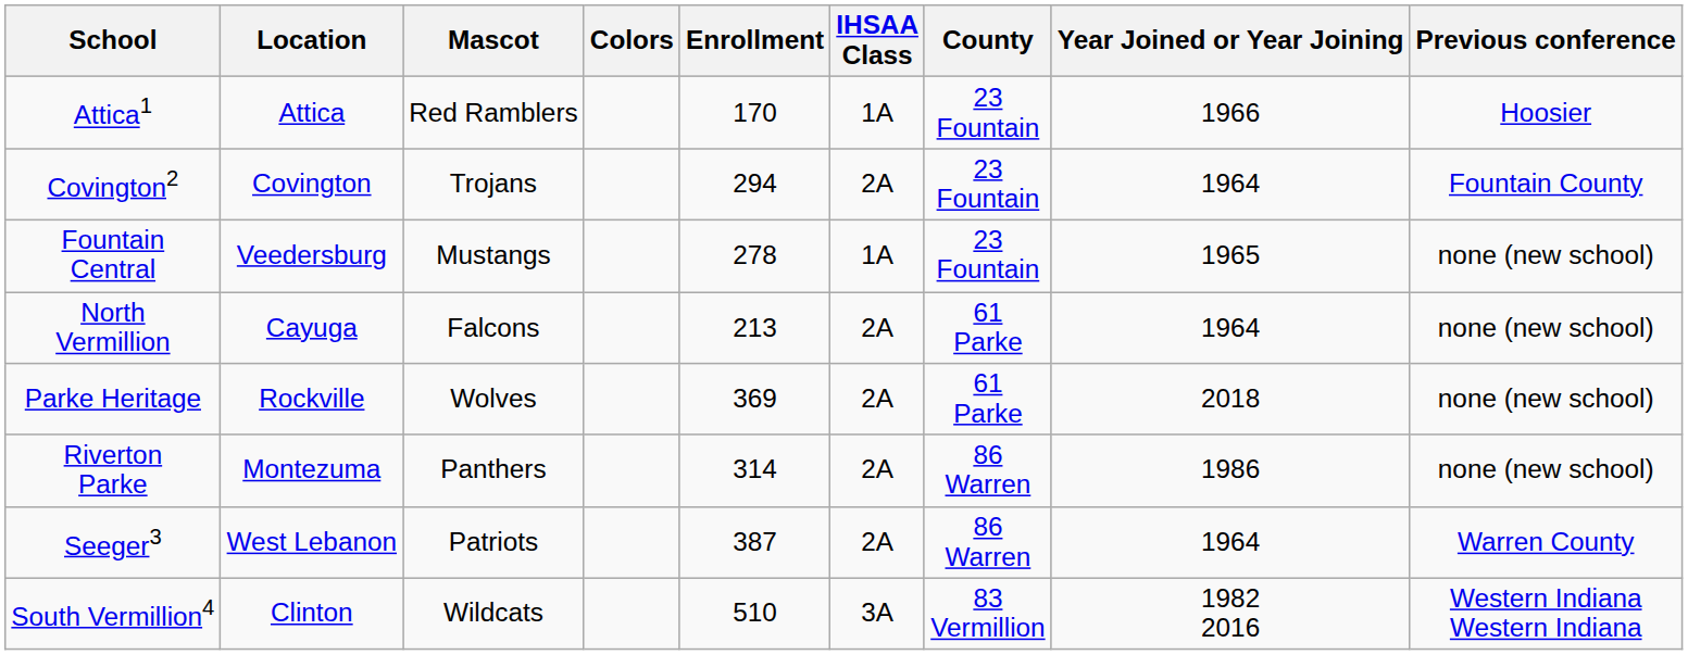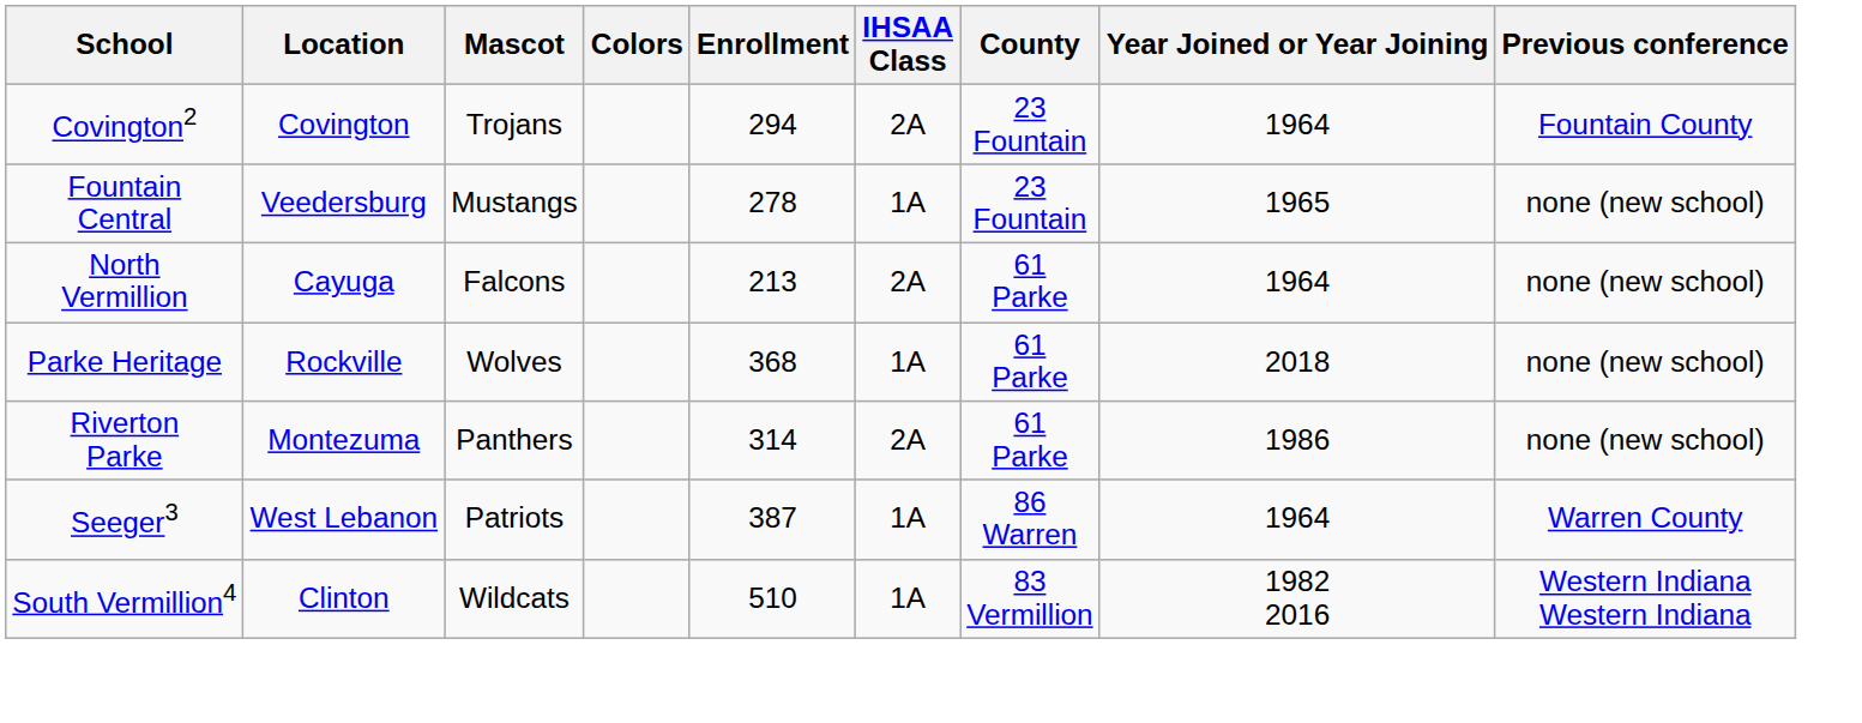- row: Attica1 | Attica | Red Ramblers | 170 | 1A | 23 Fountain | 1966 | Hoosier
Parke Heritage | Enrollment: 369 -> 368
Parke Heritage | IHSAA Class: 2A -> 1A
Riverton Parke | County: 86 Warren -> 61 Parke
Seeger3 | IHSAA Class: 2A -> 1A
South Vermillion4 | IHSAA Class: 3A -> 1A
